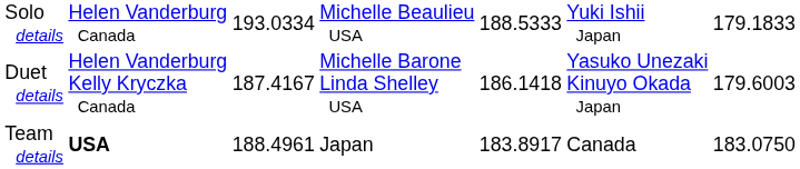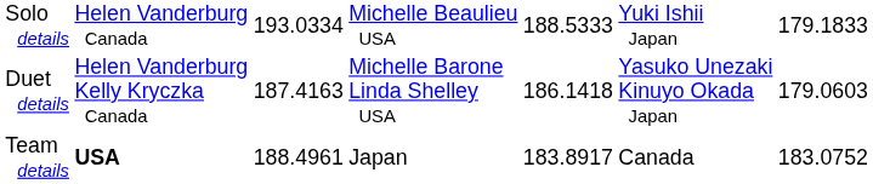Duet details | column 3: 187.4167 -> 187.4163
Duet details | column 7: 179.6003 -> 179.0603
Team details | column 7: 183.0750 -> 183.0752
